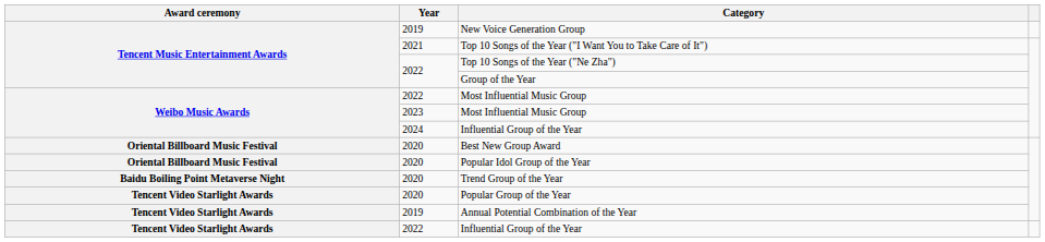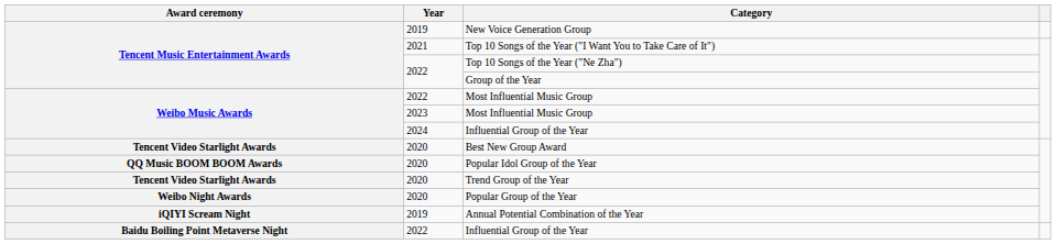Best New Group Award | Award ceremony: Oriental Billboard Music Festival -> Tencent Video Starlight Awards
Popular Idol Group of the Year | Award ceremony: Oriental Billboard Music Festival -> QQ Music BOOM BOOM Awards
Trend Group of the Year | Award ceremony: Baidu Boiling Point Metaverse Night -> Tencent Video Starlight Awards
Popular Group of the Year | Award ceremony: Tencent Video Starlight Awards -> Weibo Night Awards
Annual Potential Combination of the Year | Award ceremony: Tencent Video Starlight Awards -> iQIYI Scream Night
2022 / Influential Group of the Year | Award ceremony: Tencent Video Starlight Awards -> Baidu Boiling Point Metaverse Night
